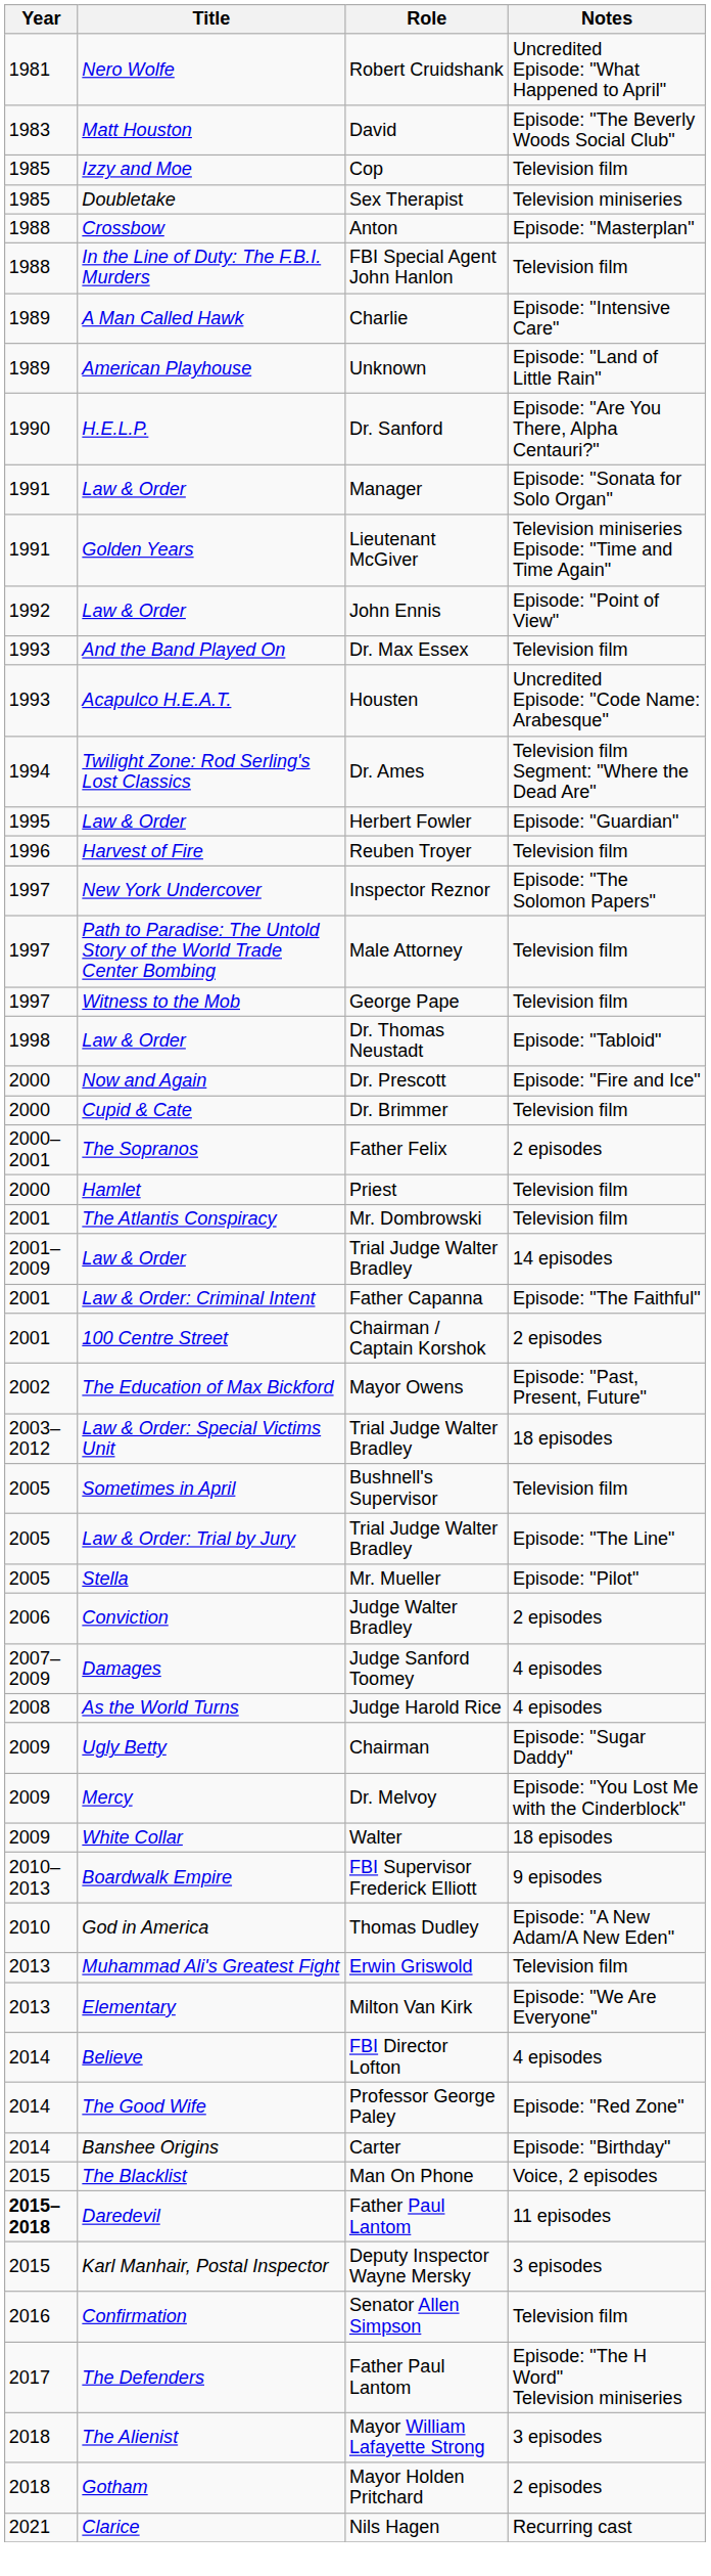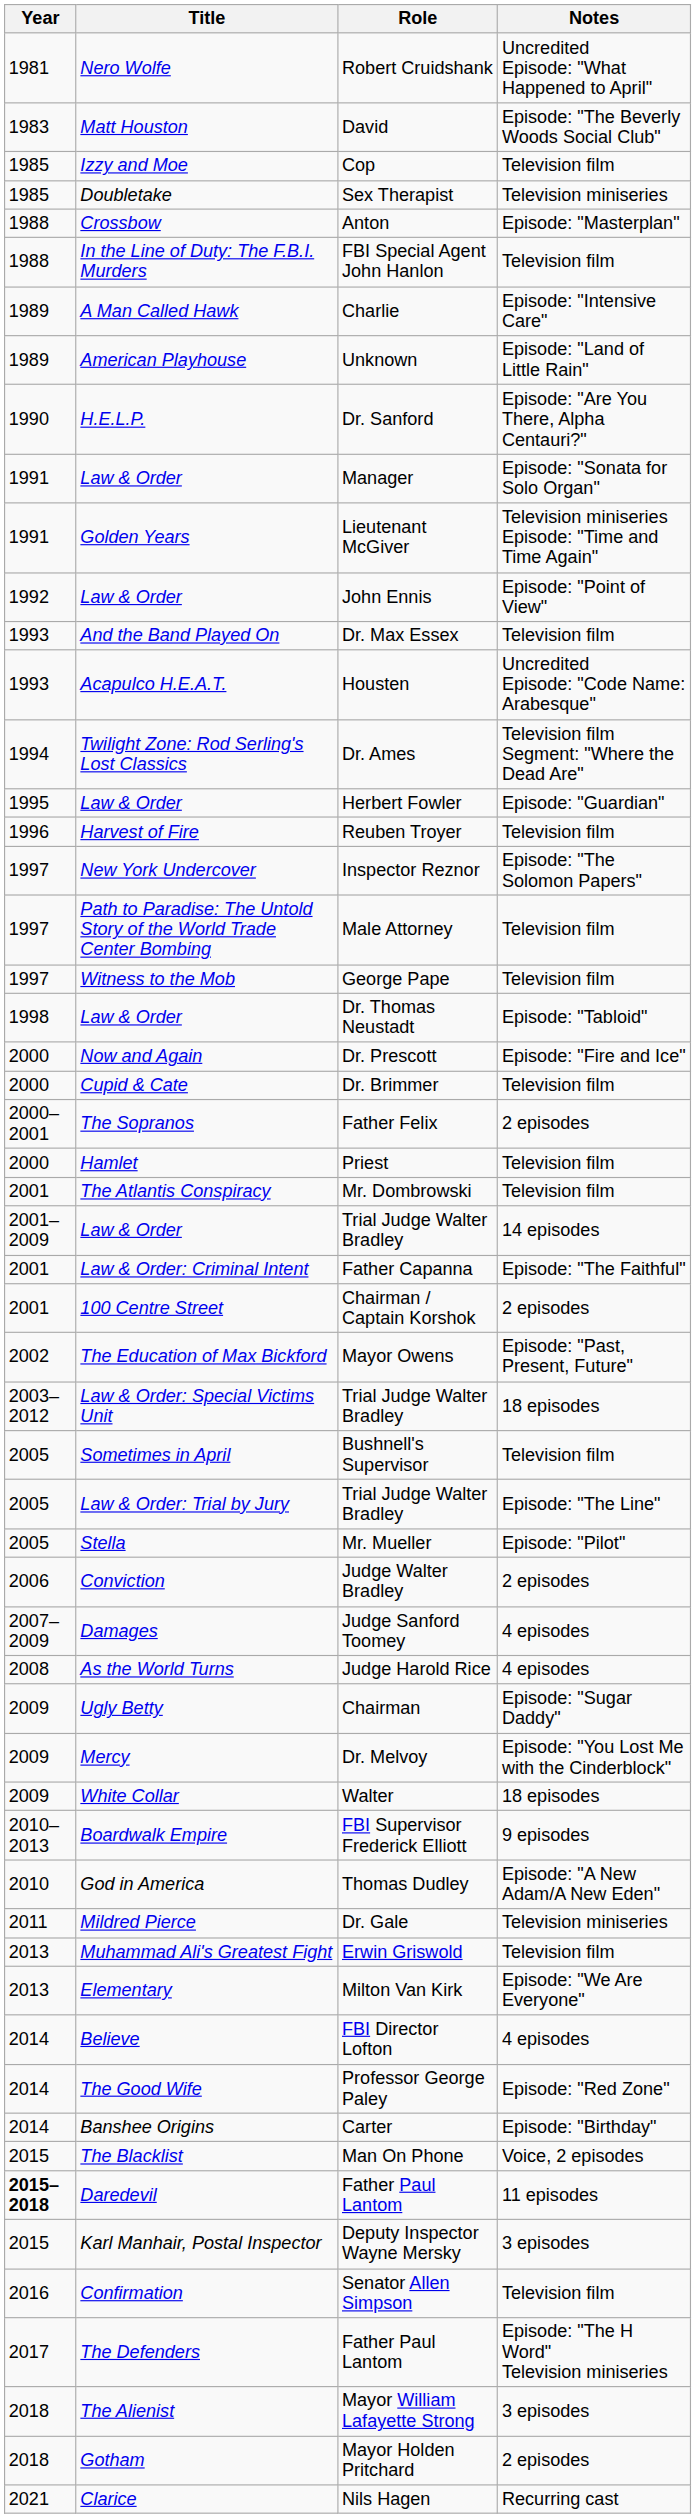+ row: 2011 | Mildred Pierce | Dr. Gale | Television miniseries
